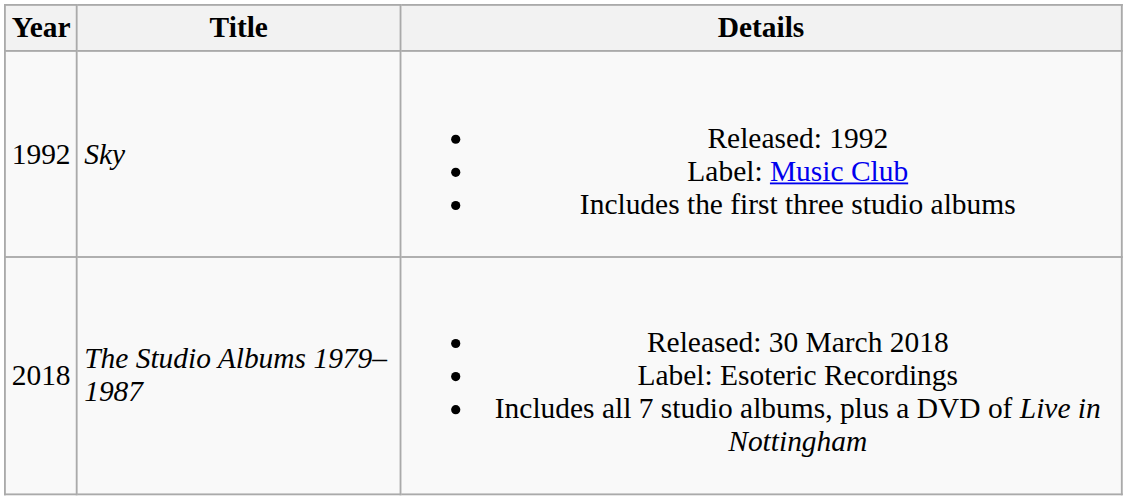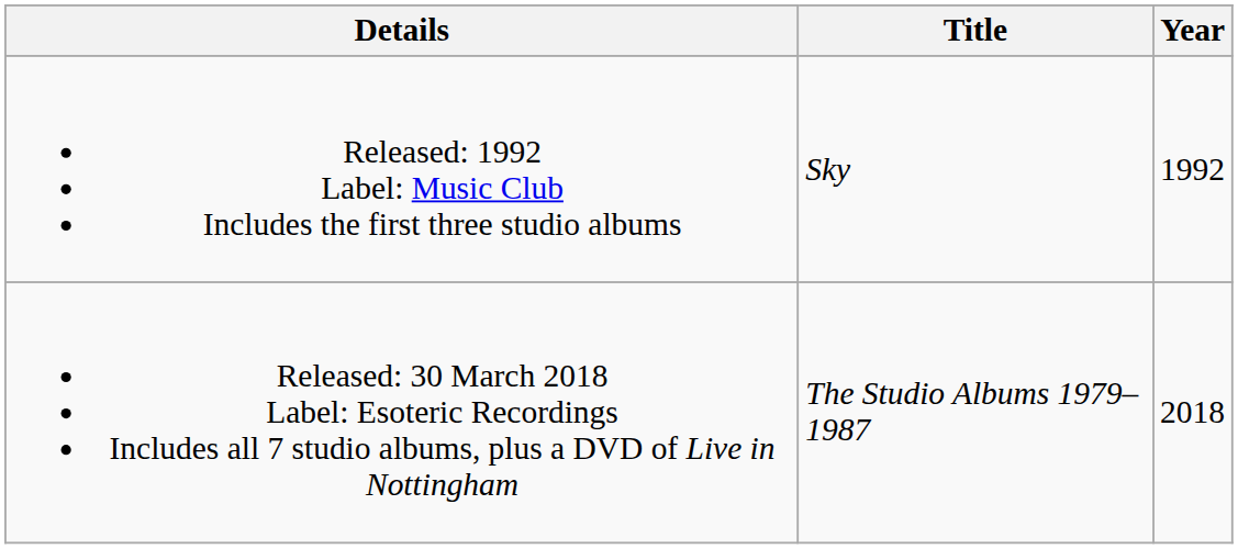columns swapped: Year <-> Details
